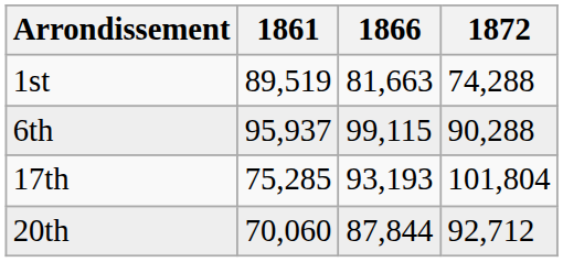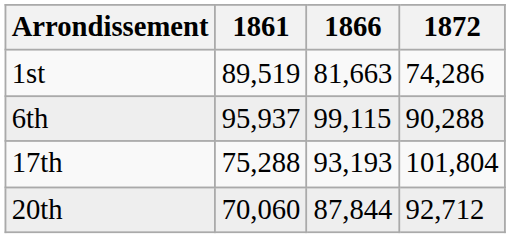1st | 1872: 74,288 -> 74,286
17th | 1861: 75,285 -> 75,288
